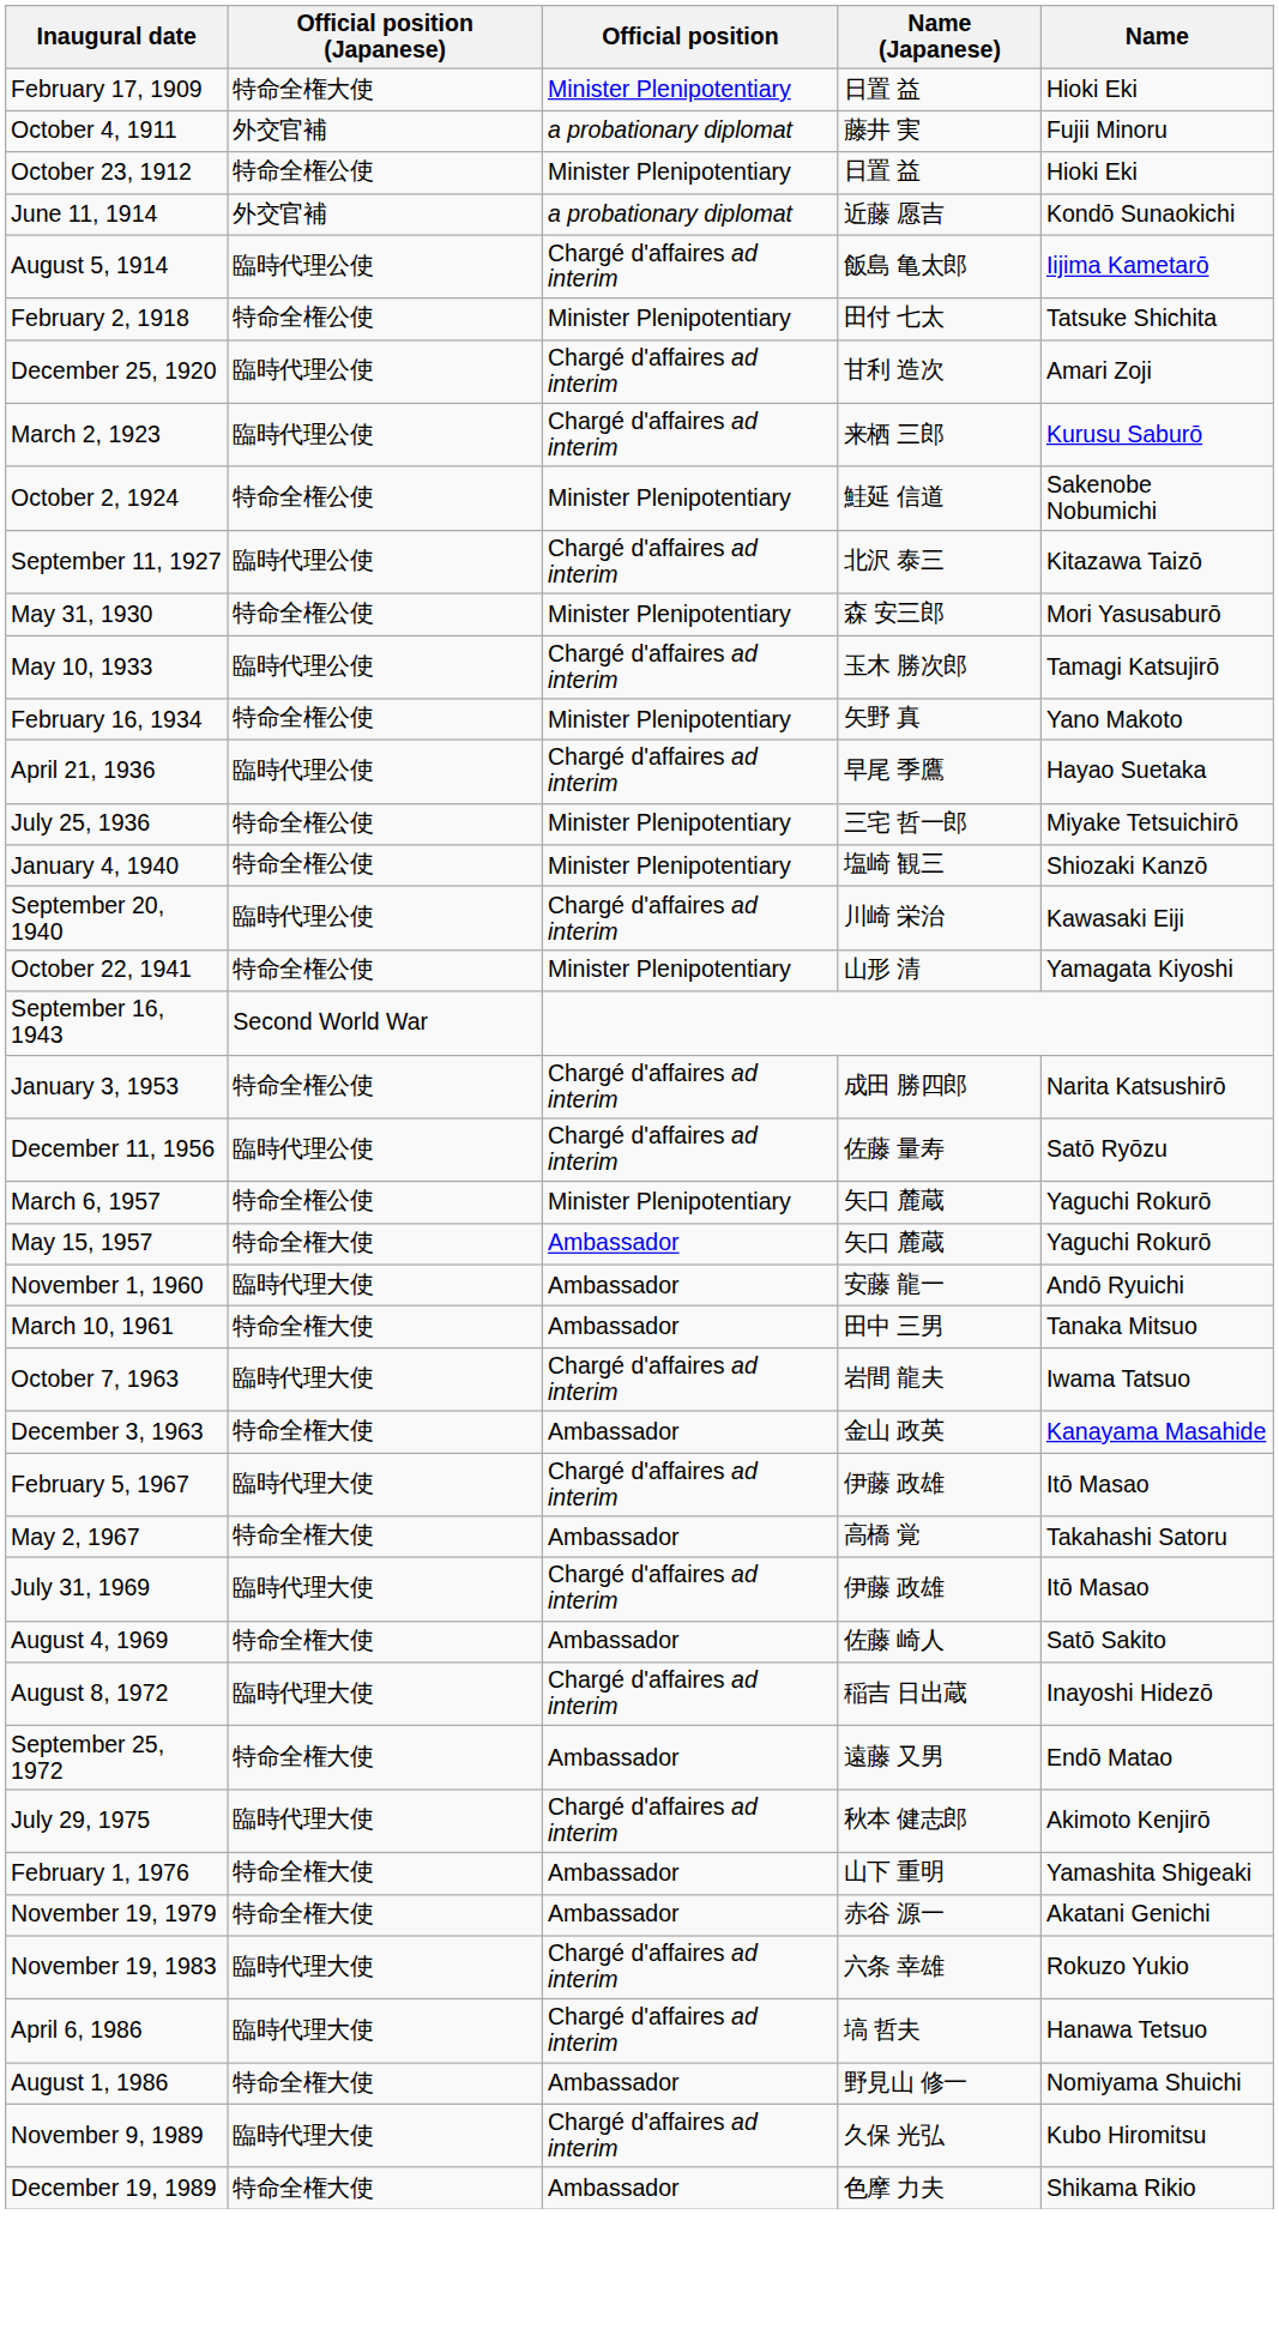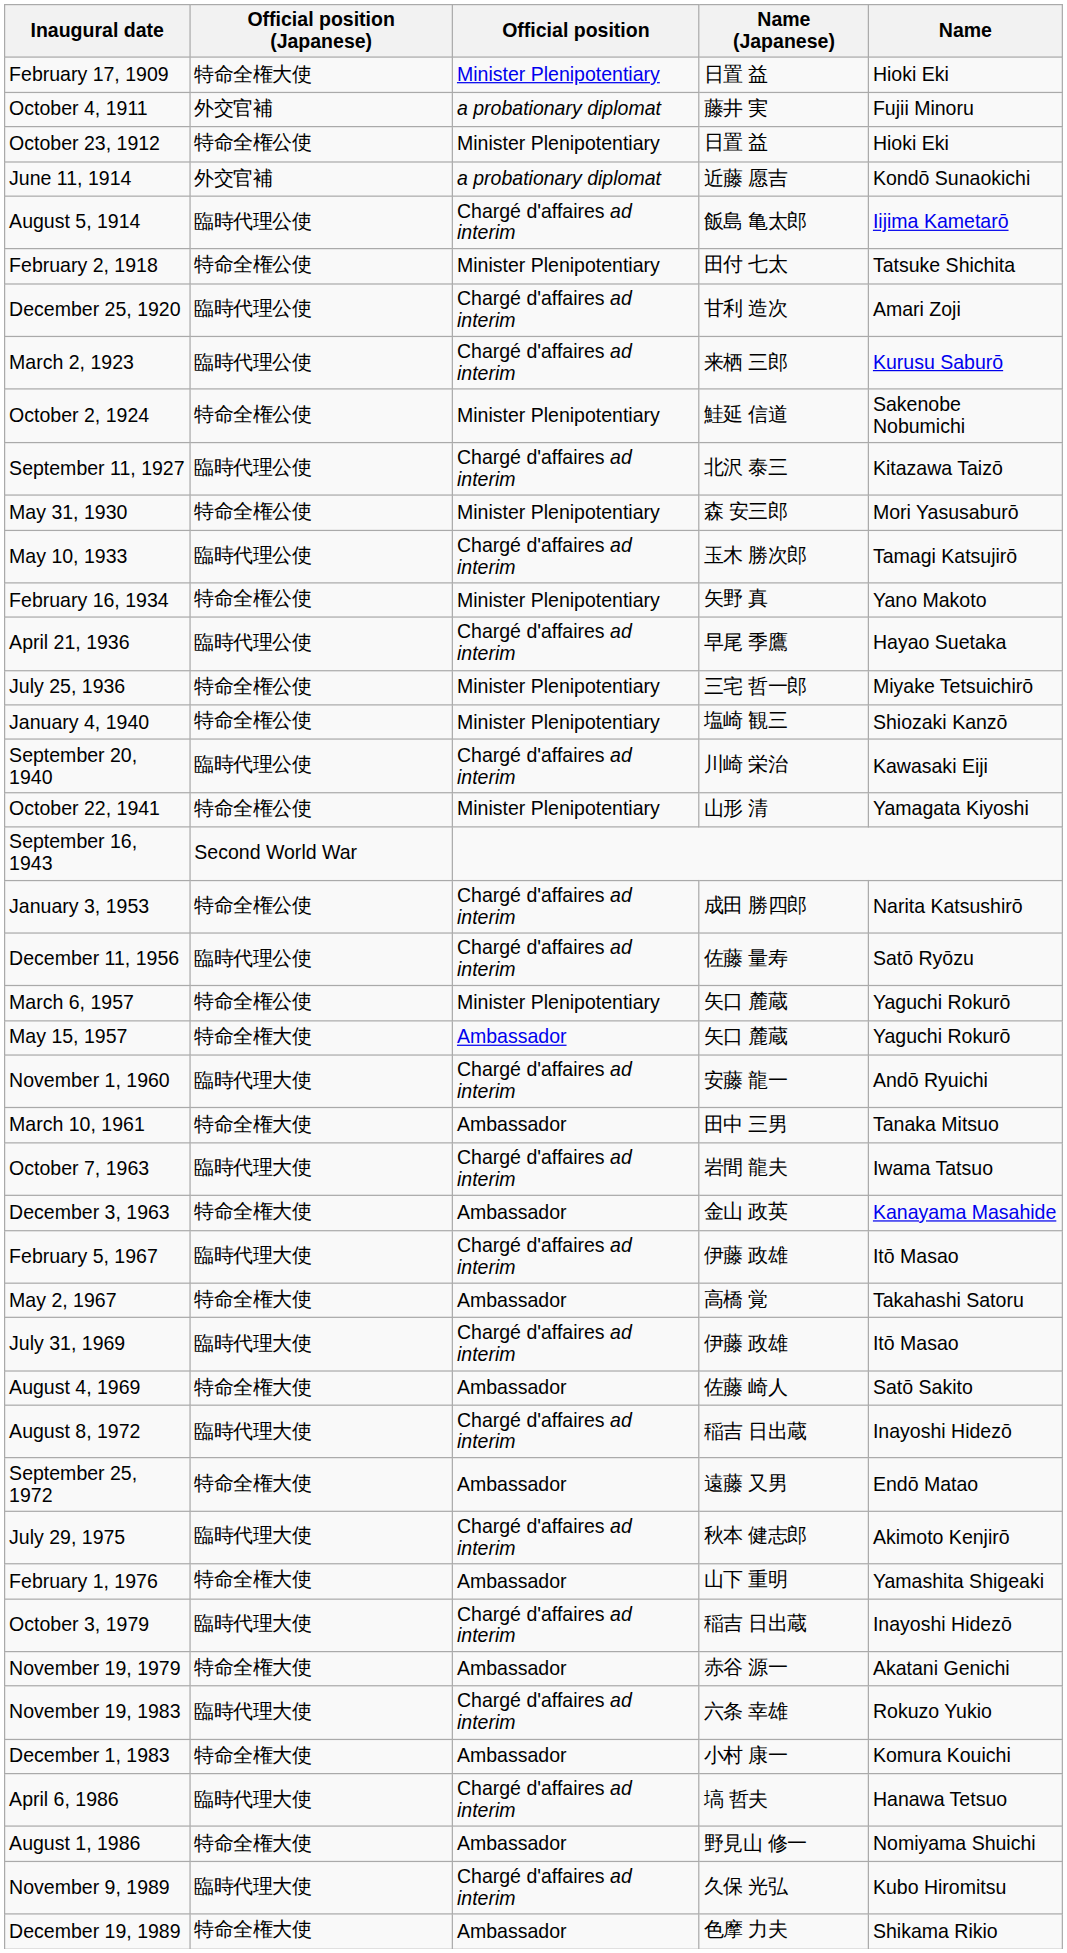November 1, 1960 | Official position: Ambassador -> Chargé d'affaires ad interim
+ row: October 3, 1979 | 臨時代理大使 | Chargé d'affaires ad interim | 稲吉 日出蔵 | Inayoshi Hidezō
+ row: December 1, 1983 | 特命全権大使 | Ambassador | 小村 康一 | Komura Kouichi
